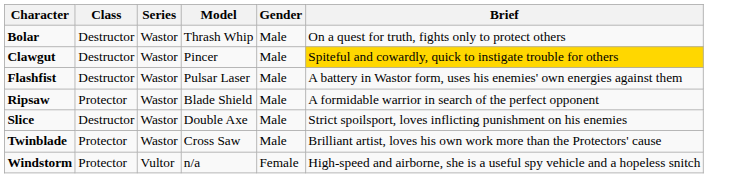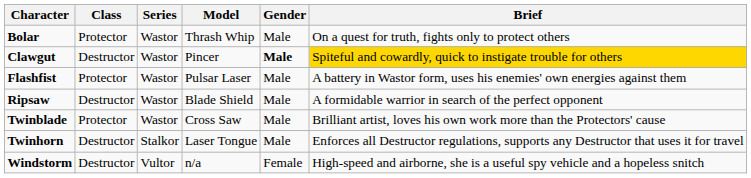Bolar | Class: Destructor -> Protector
Clawgut | Gender: normal -> bold
Flashfist | Class: Destructor -> Protector
Ripsaw | Class: Protector -> Destructor
- row: Slice | Destructor | Wastor | Double Axe | Male | Strict spoilsport, loves inflicting punishment on his enemies
+ row: Twinhorn | Destructor | Stalkor | Laser Tongue | Male | Enforces all Destructor regulations, supports any Destructor that uses it for travel
Windstorm | Class: Protector -> Destructor
